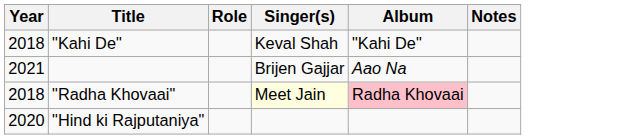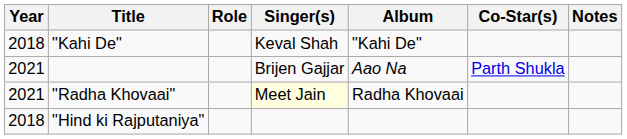+ column: Co-Star(s) | Parth Shukla
"Radha Khovaai" | Year: 2018 -> 2021
"Radha Khovaai" | Album: pink background -> no background
"Hind ki Rajputaniya" | Year: 2020 -> 2018
